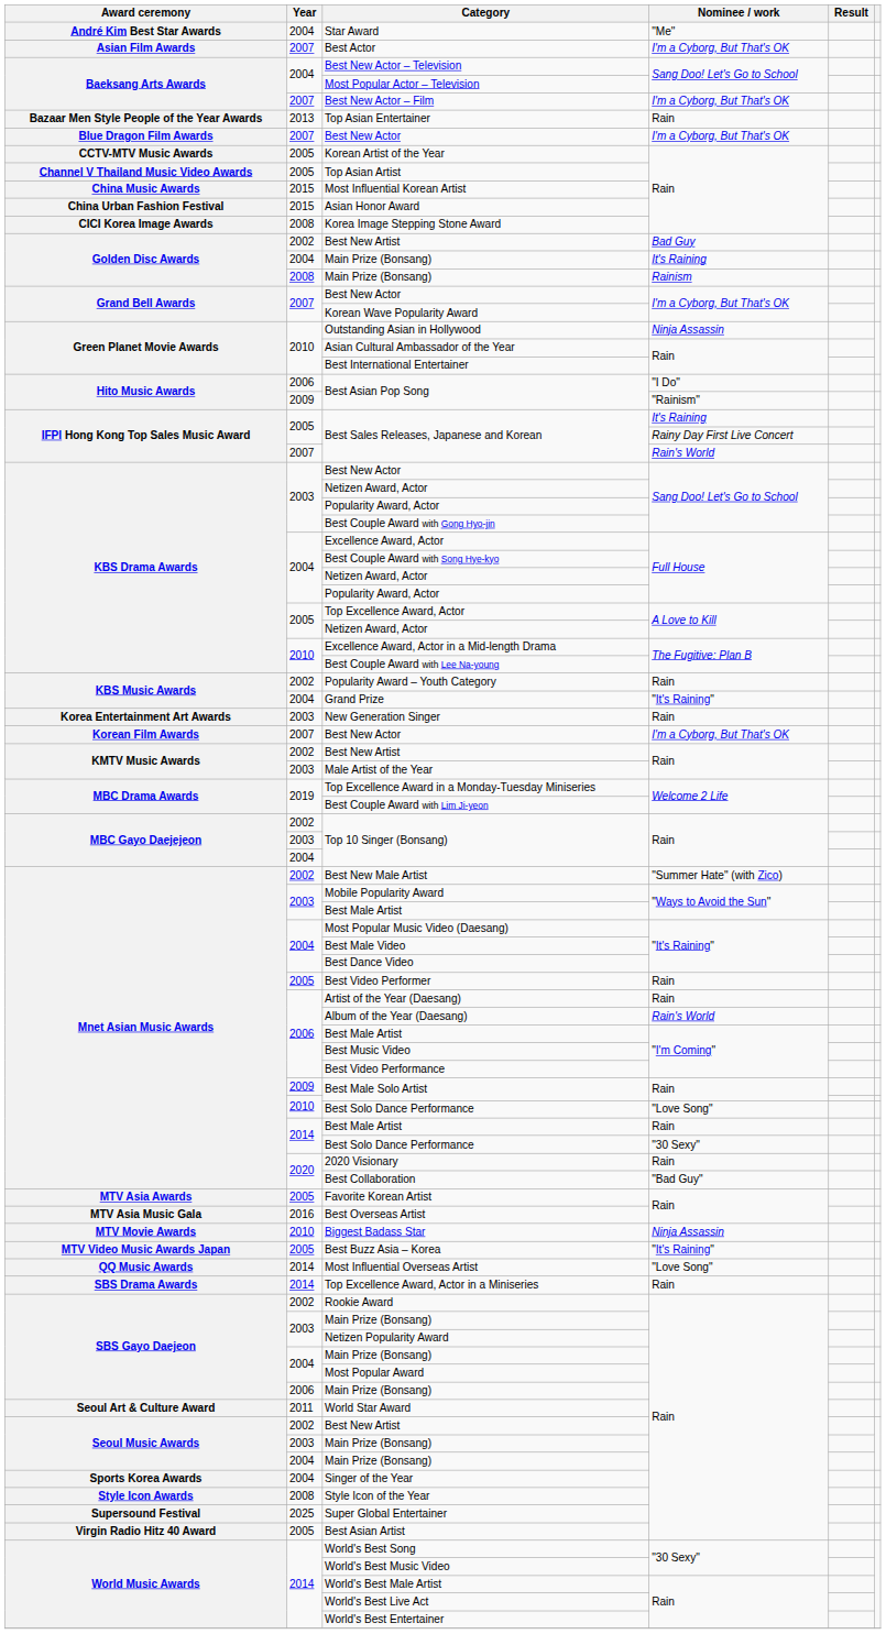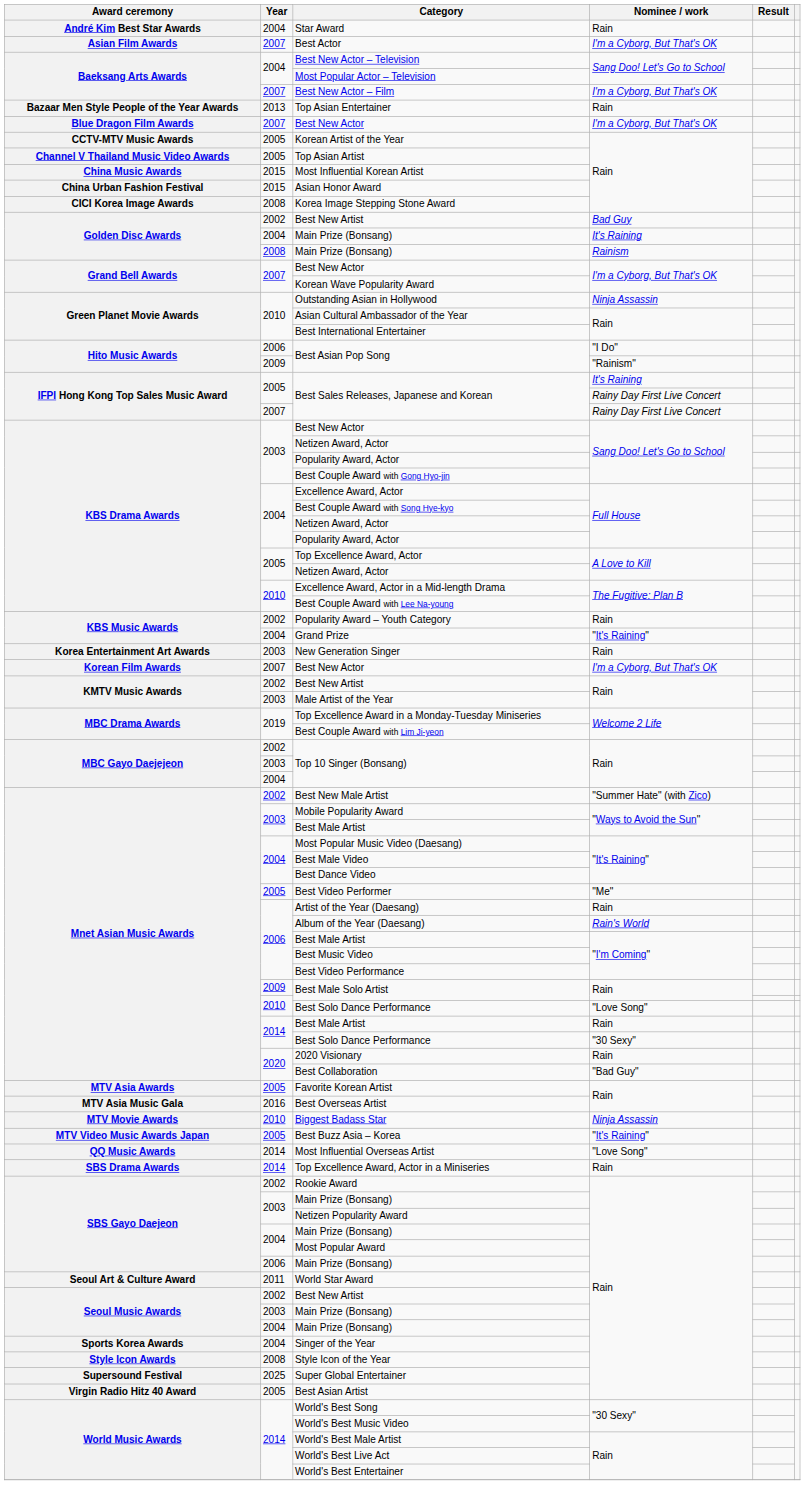Star Award | Nominee / work: "Me" -> Rain
2007 / Best Sales Releases, Japanese and Korean | Nominee / work: Rain's World -> Rainy Day First Live Concert
Best Video Performer | Nominee / work: Rain -> "Me"
